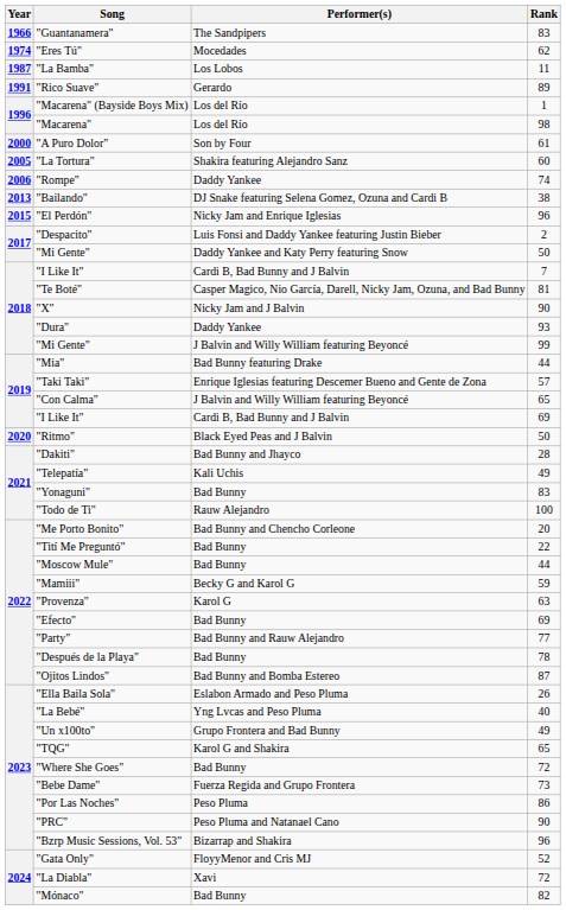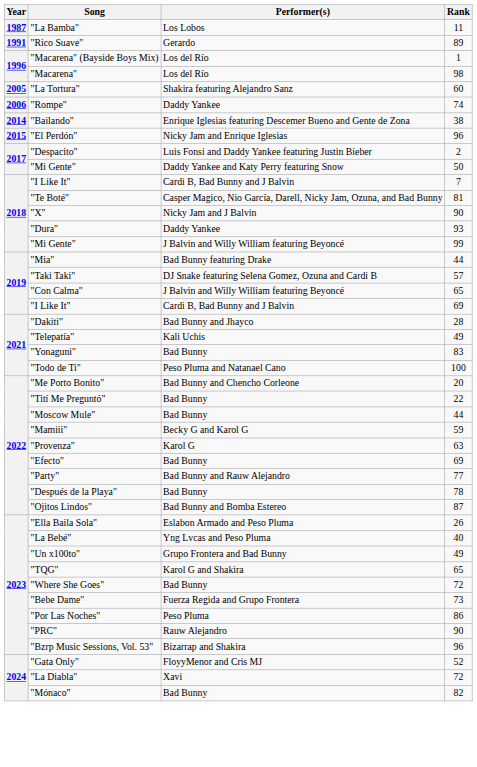- row: 1966 | "Guantanamera" | The Sandpipers | 83
- row: 1974 | "Eres Tú" | Mocedades | 62
- row: 2000 | "A Puro Dolor" | Son by Four | 61
"Bailando" | Year: 2013 -> 2014
"Bailando" | Performer(s): DJ Snake featuring Selena Gomez, Ozuna and Cardi B -> Enrique Iglesias featuring Descemer Bueno and Gente de Zona
"Taki Taki" | Performer(s): Enrique Iglesias featuring Descemer Bueno and Gente de Zona -> DJ Snake featuring Selena Gomez, Ozuna and Cardi B
- row: 2020 | "Ritmo" | Black Eyed Peas and J Balvin | 50
"Todo de Ti" | Performer(s): Rauw Alejandro -> Peso Pluma and Natanael Cano
"PRC" | Performer(s): Peso Pluma and Natanael Cano -> Rauw Alejandro
